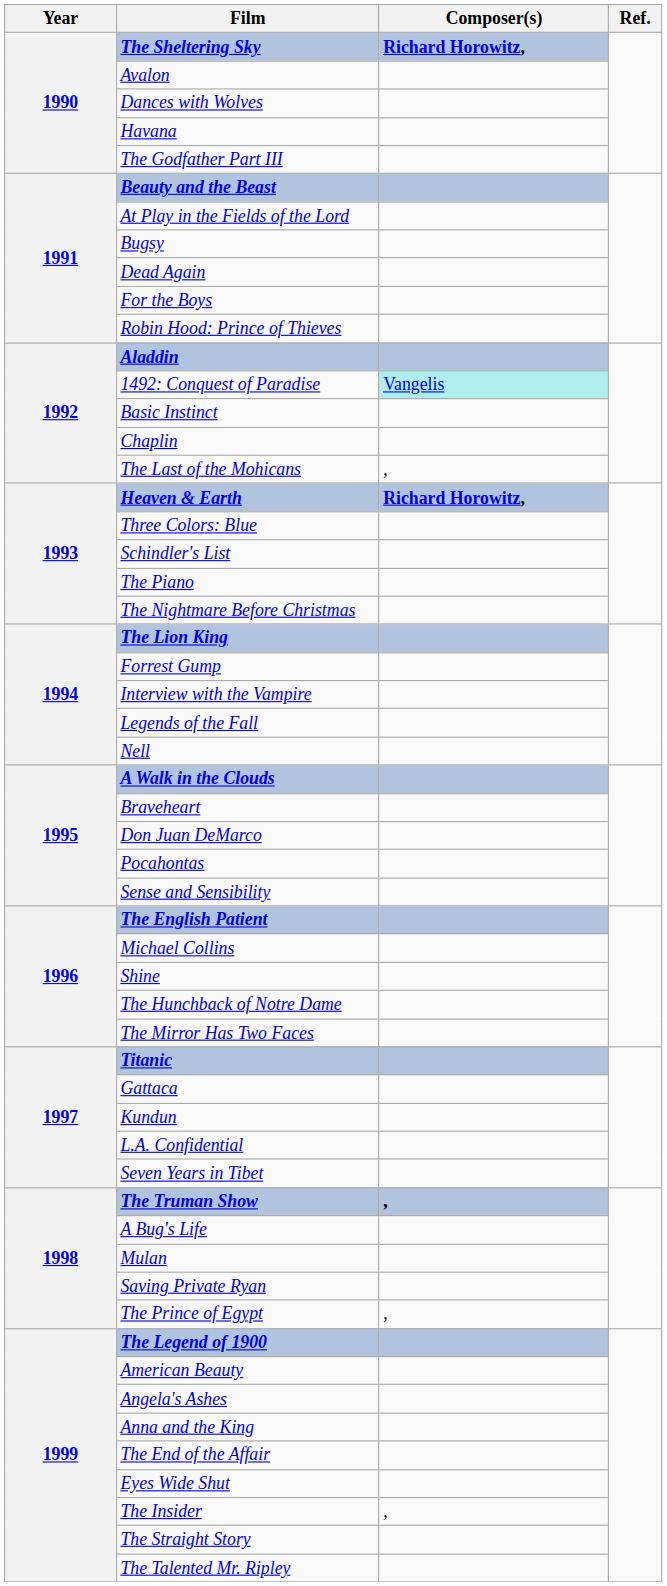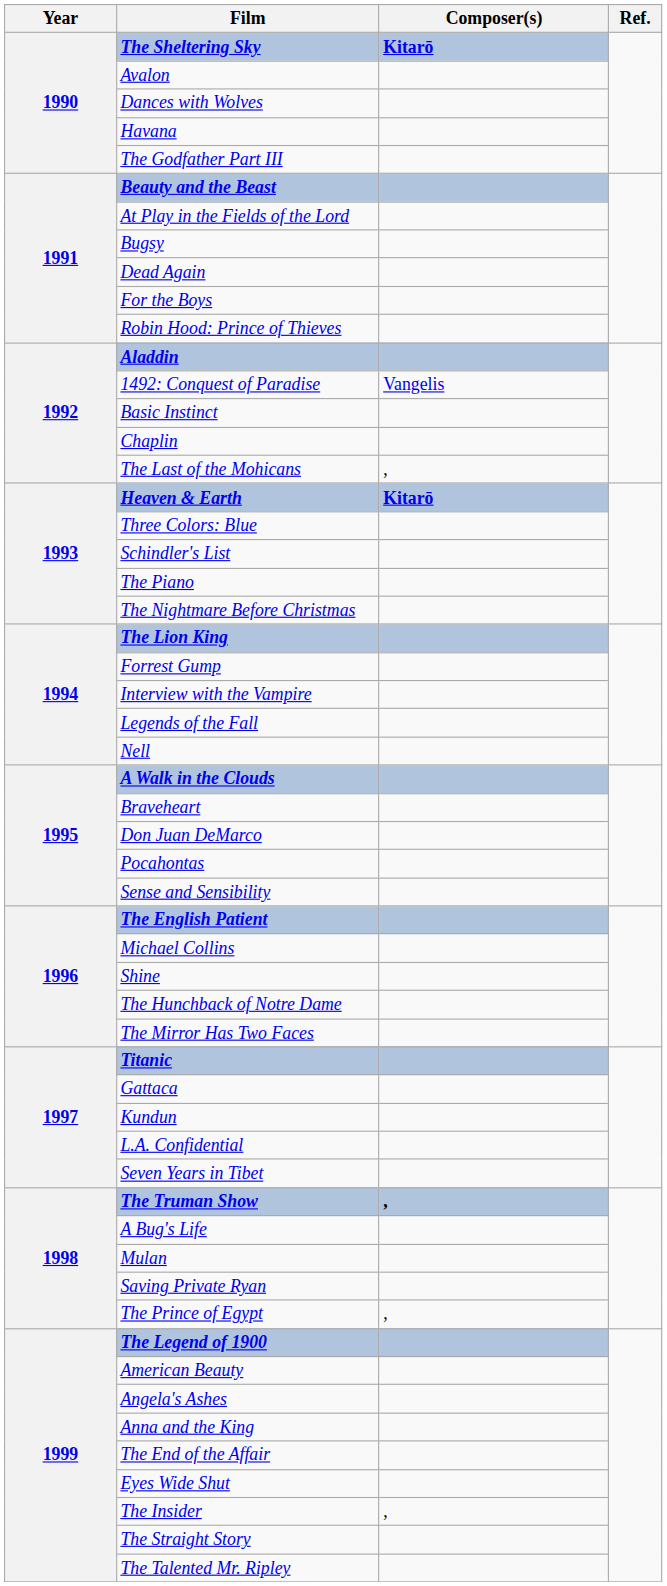The Sheltering Sky | Composer(s): Richard Horowitz, -> Kitarō
1492: Conquest of Paradise | Composer(s): paleturquoise background -> no background
Heaven & Earth | Composer(s): Richard Horowitz, -> Kitarō
